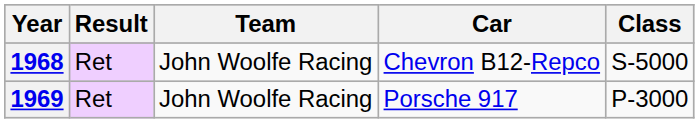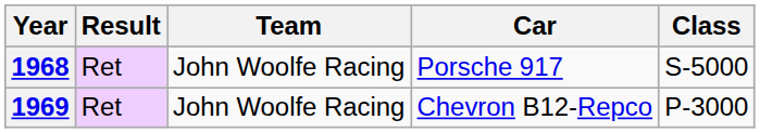1968 | Car: Chevron B12-Repco -> Porsche 917
1969 | Car: Porsche 917 -> Chevron B12-Repco
